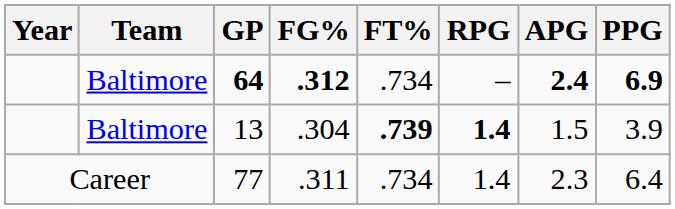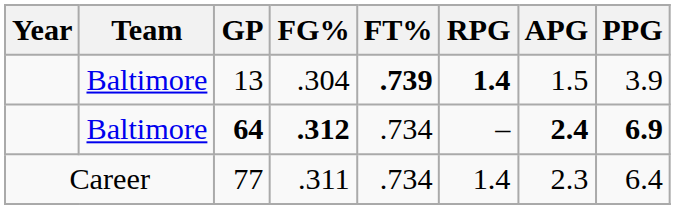rows swapped: 64 <-> 13
